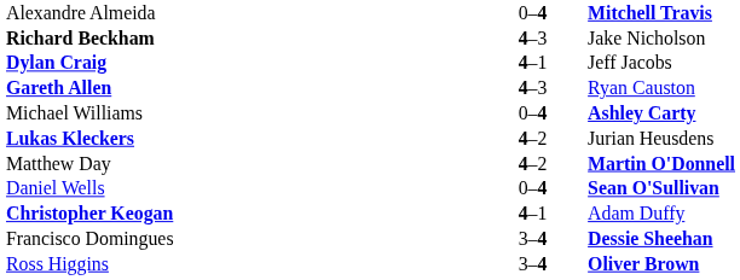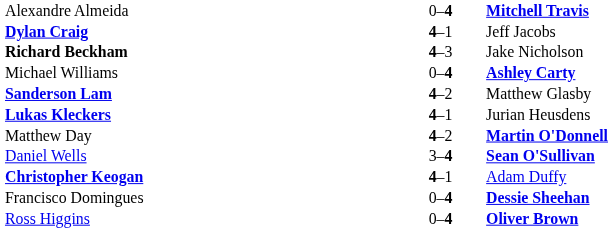rows swapped: Dylan Craig <-> Richard Beckham
- row: Gareth Allen | 4–3 | Ryan Causton
+ row: Sanderson Lam | 4–2 | Matthew Glasby
Lukas Kleckers | column 2: 4–2 -> 4–1
Daniel Wells | column 2: 0–4 -> 3–4
Francisco Domingues | column 2: 3–4 -> 0–4
Ross Higgins | column 2: 3–4 -> 0–4
